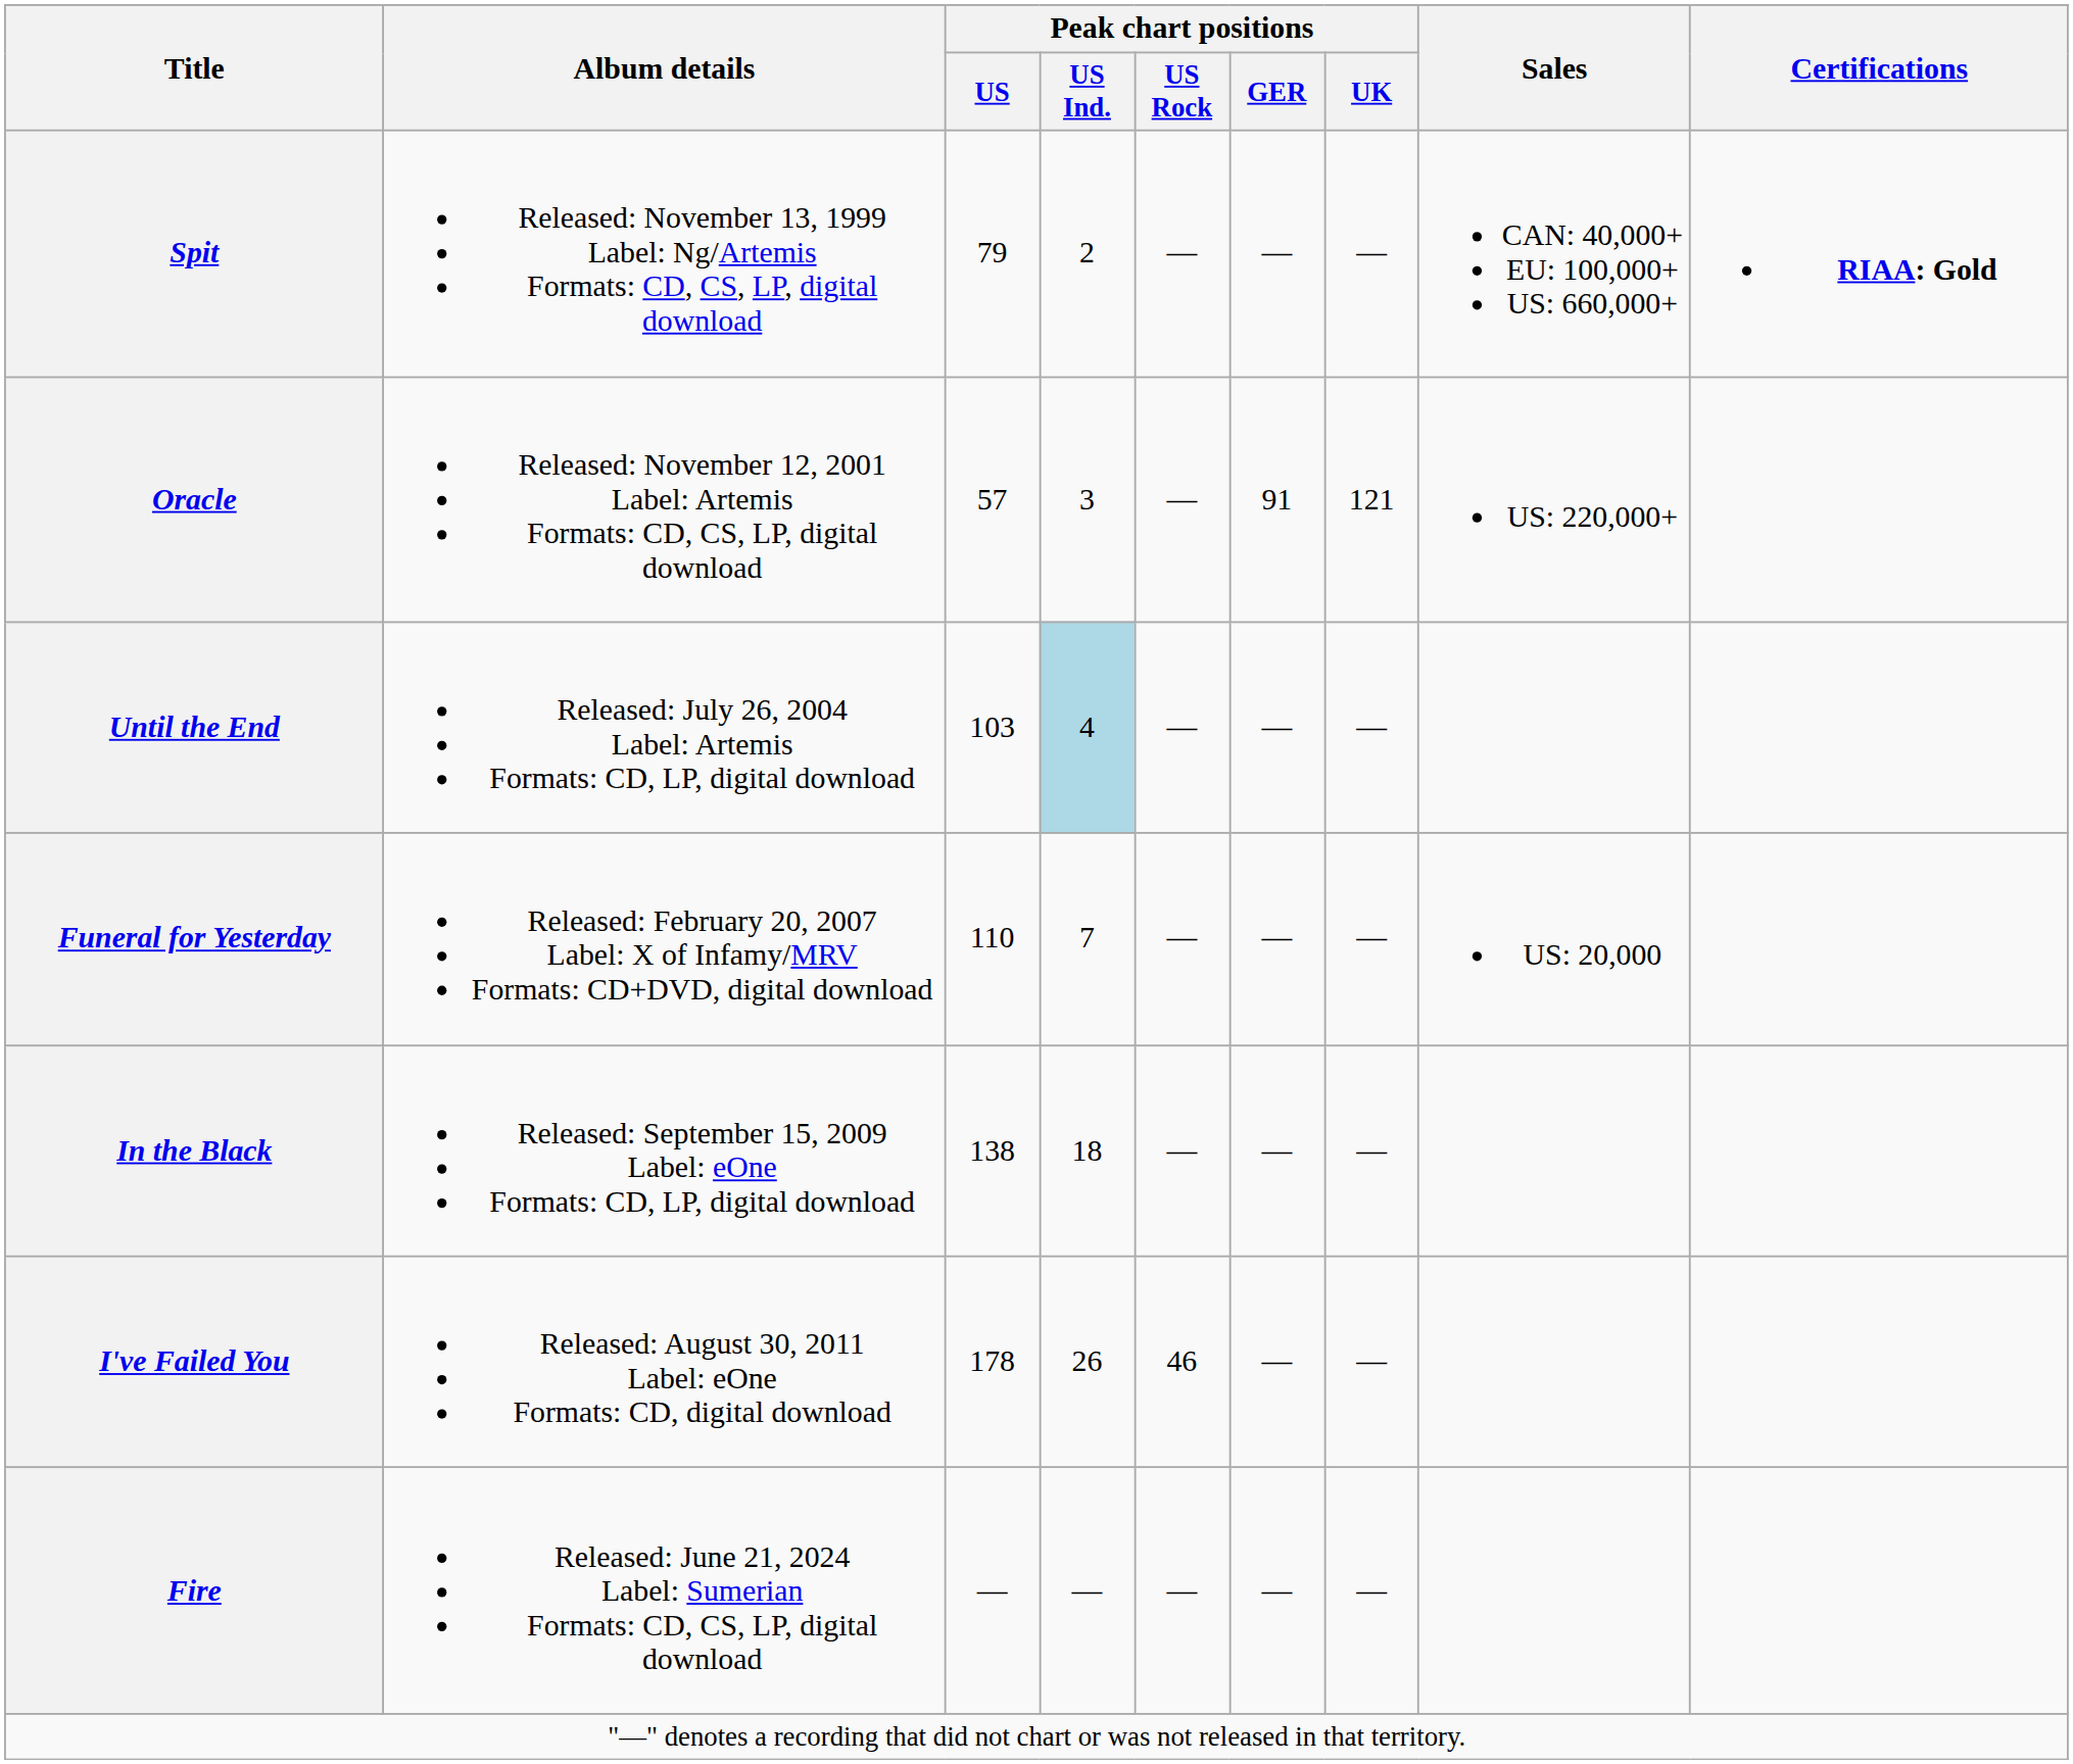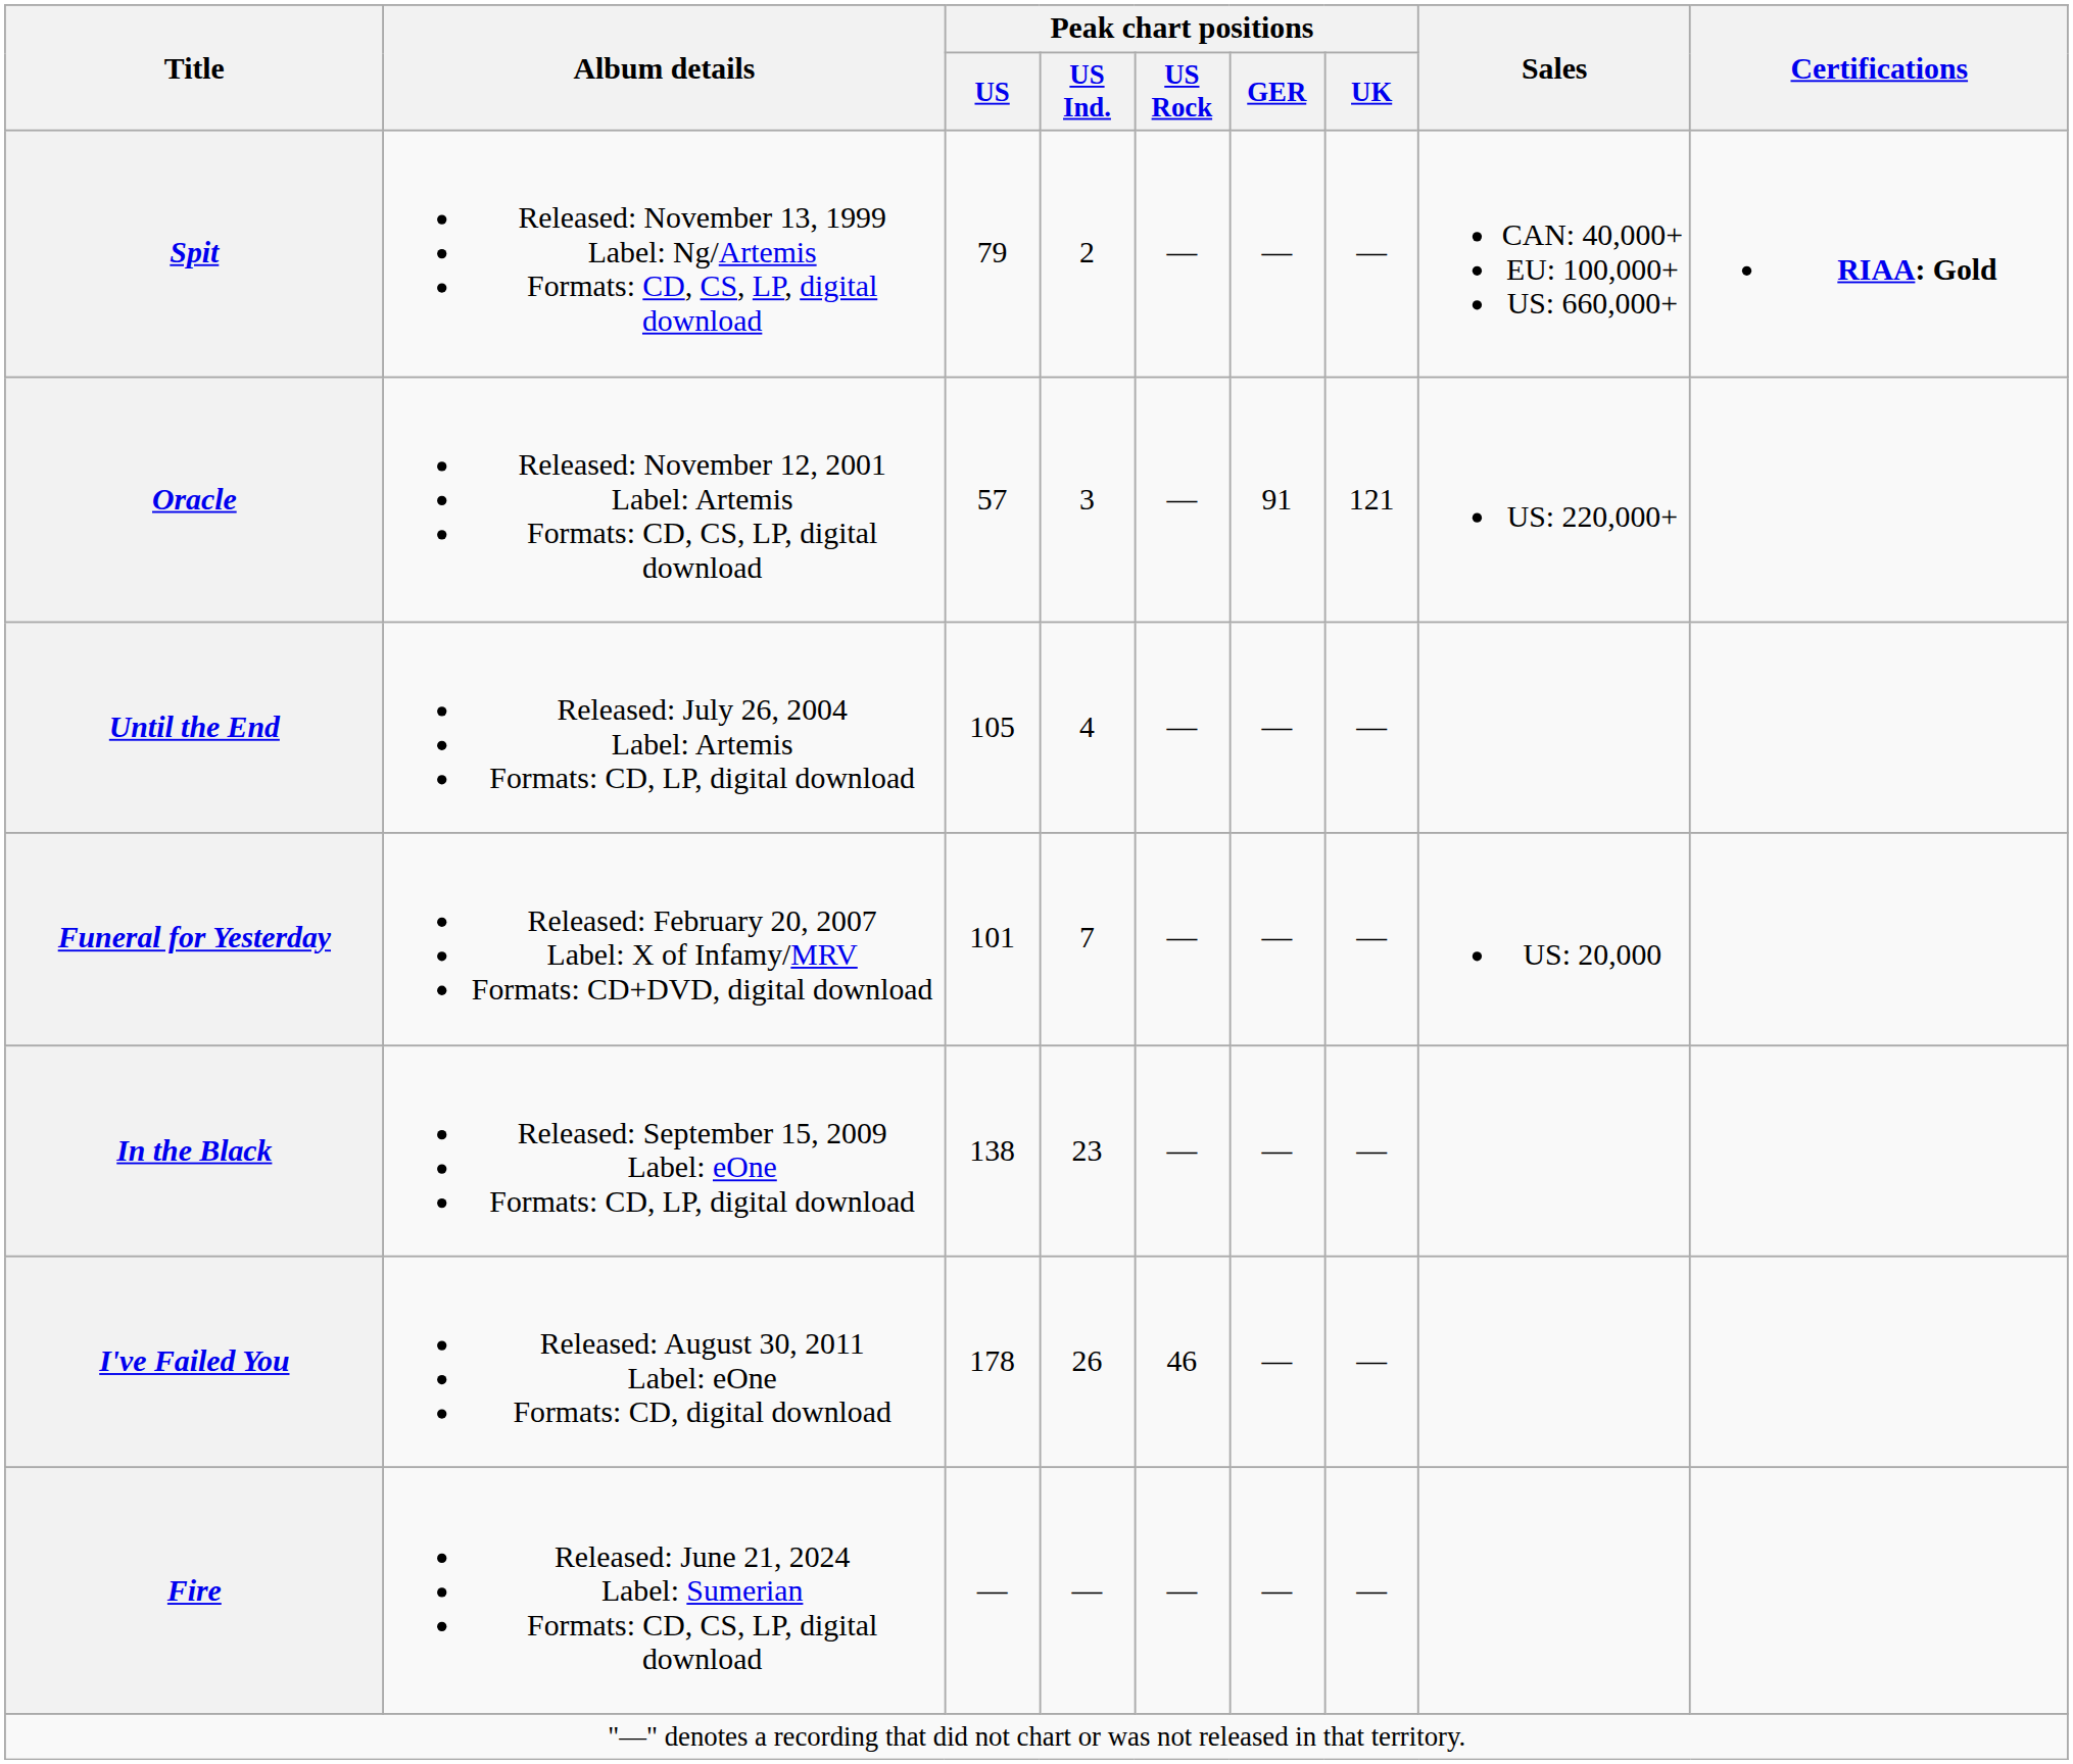Until the End | Peak chart positions / US: 103 -> 105
Until the End | Peak chart positions / US Ind.: lightblue background -> no background
Funeral for Yesterday | Peak chart positions / US: 110 -> 101
In the Black | Peak chart positions / US Ind.: 18 -> 23
